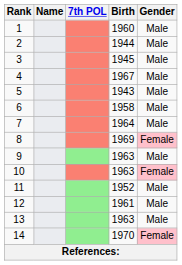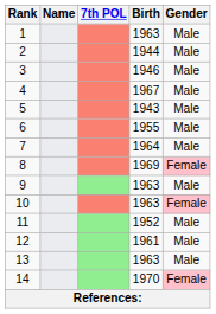1 | Birth: 1960 -> 1963
3 | Birth: 1945 -> 1946
6 | Birth: 1958 -> 1955
